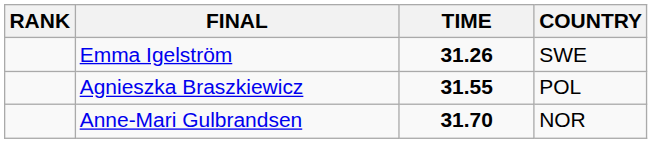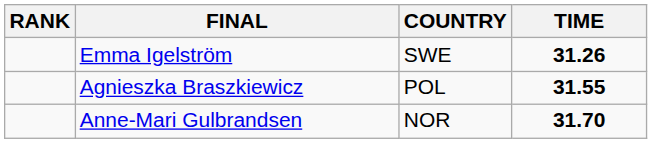columns swapped: COUNTRY <-> TIME
